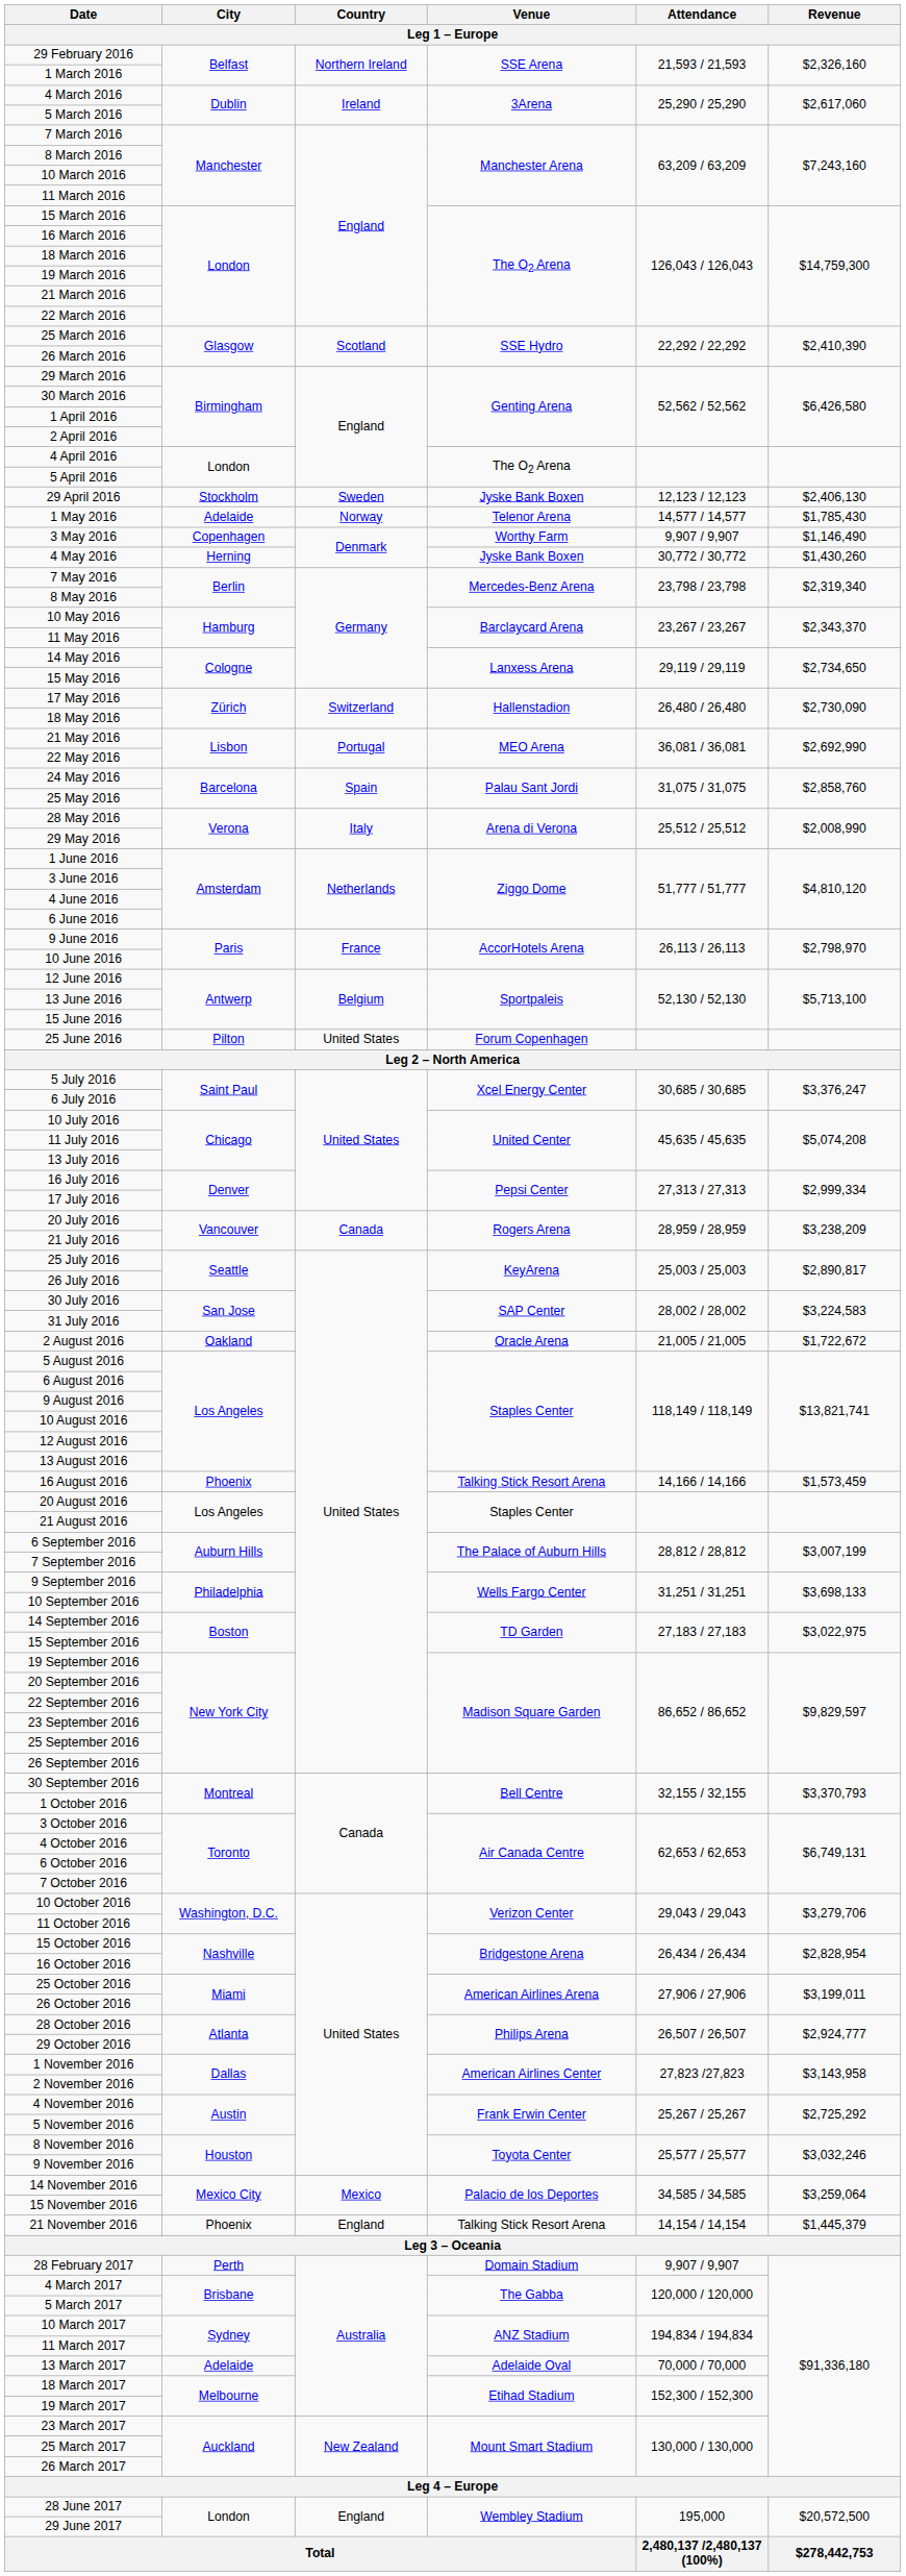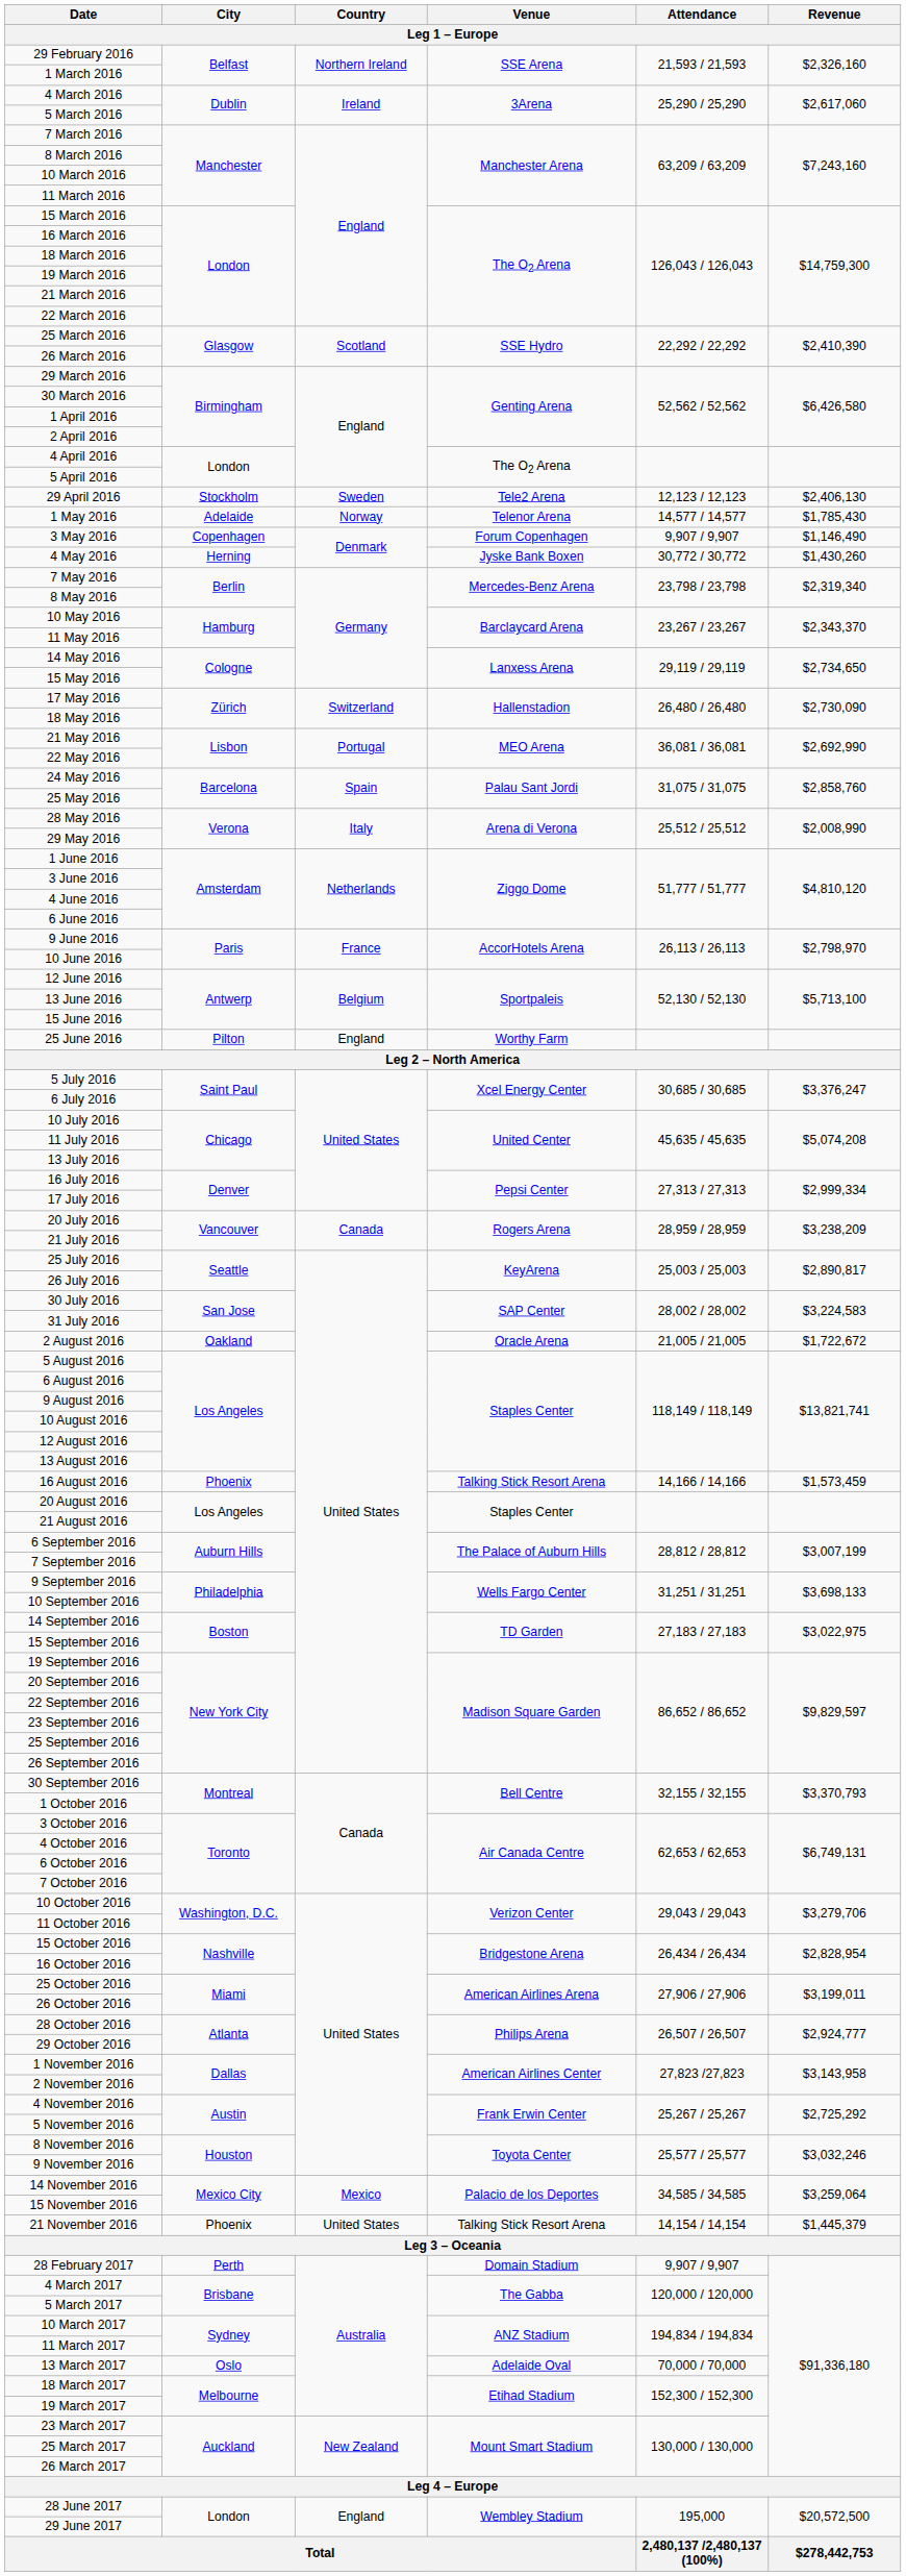29 April 2016 | Venue: Jyske Bank Boxen -> Tele2 Arena
3 May 2016 | Venue: Worthy Farm -> Forum Copenhagen
25 June 2016 | Country: United States -> England
25 June 2016 | Venue: Forum Copenhagen -> Worthy Farm
21 November 2016 | Country: England -> United States
13 March 2017 | City: Adelaide -> Oslo
